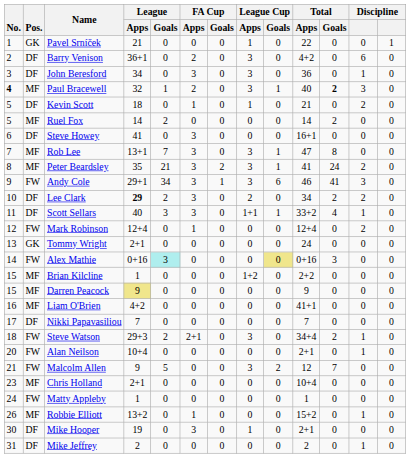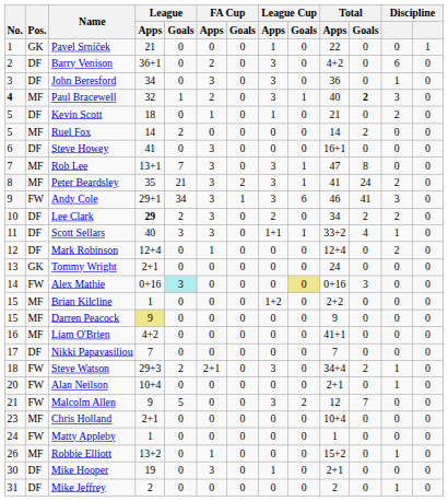Mark Robinson | Pos.: FW -> DF
